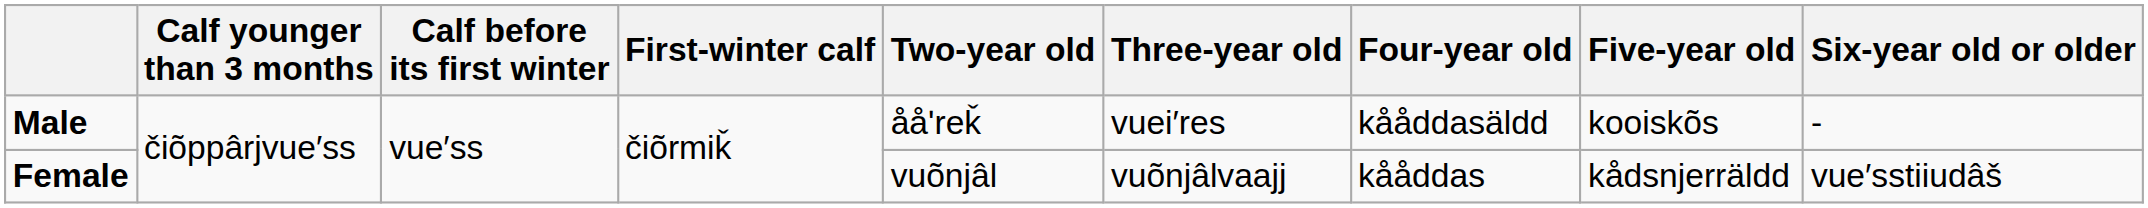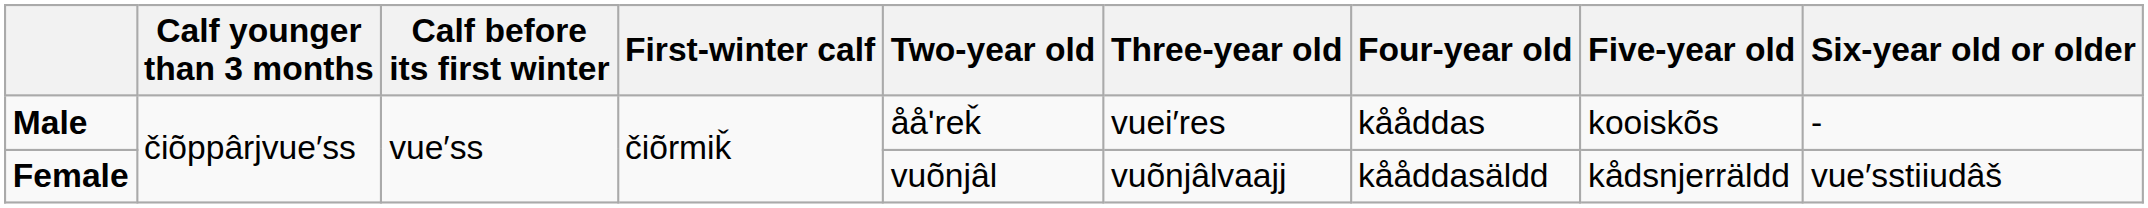Male | Four-year old: kååddasäldd -> kååddas
Female | Four-year old: kååddas -> kååddasäldd
